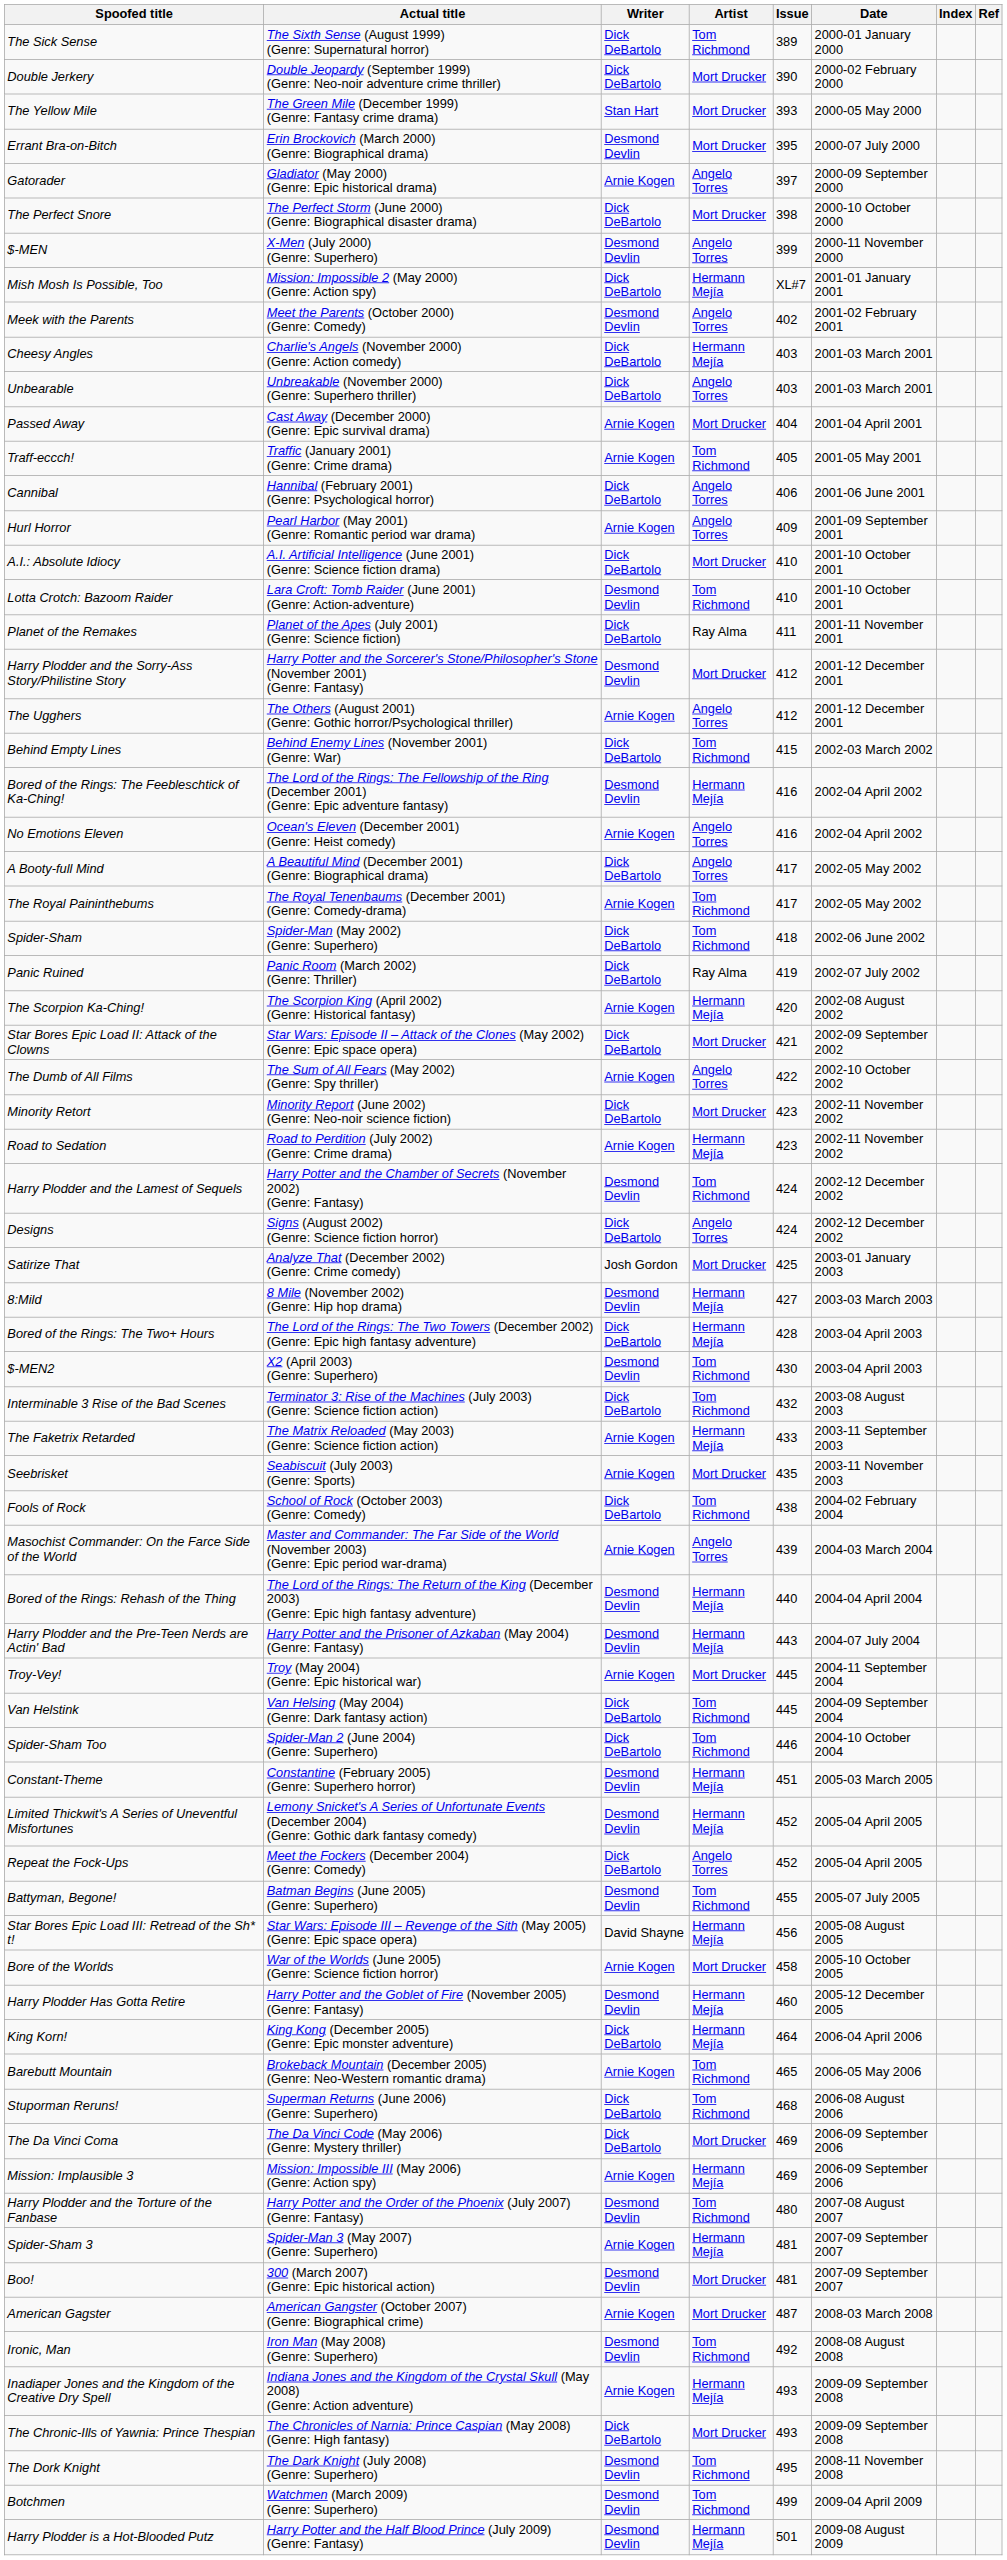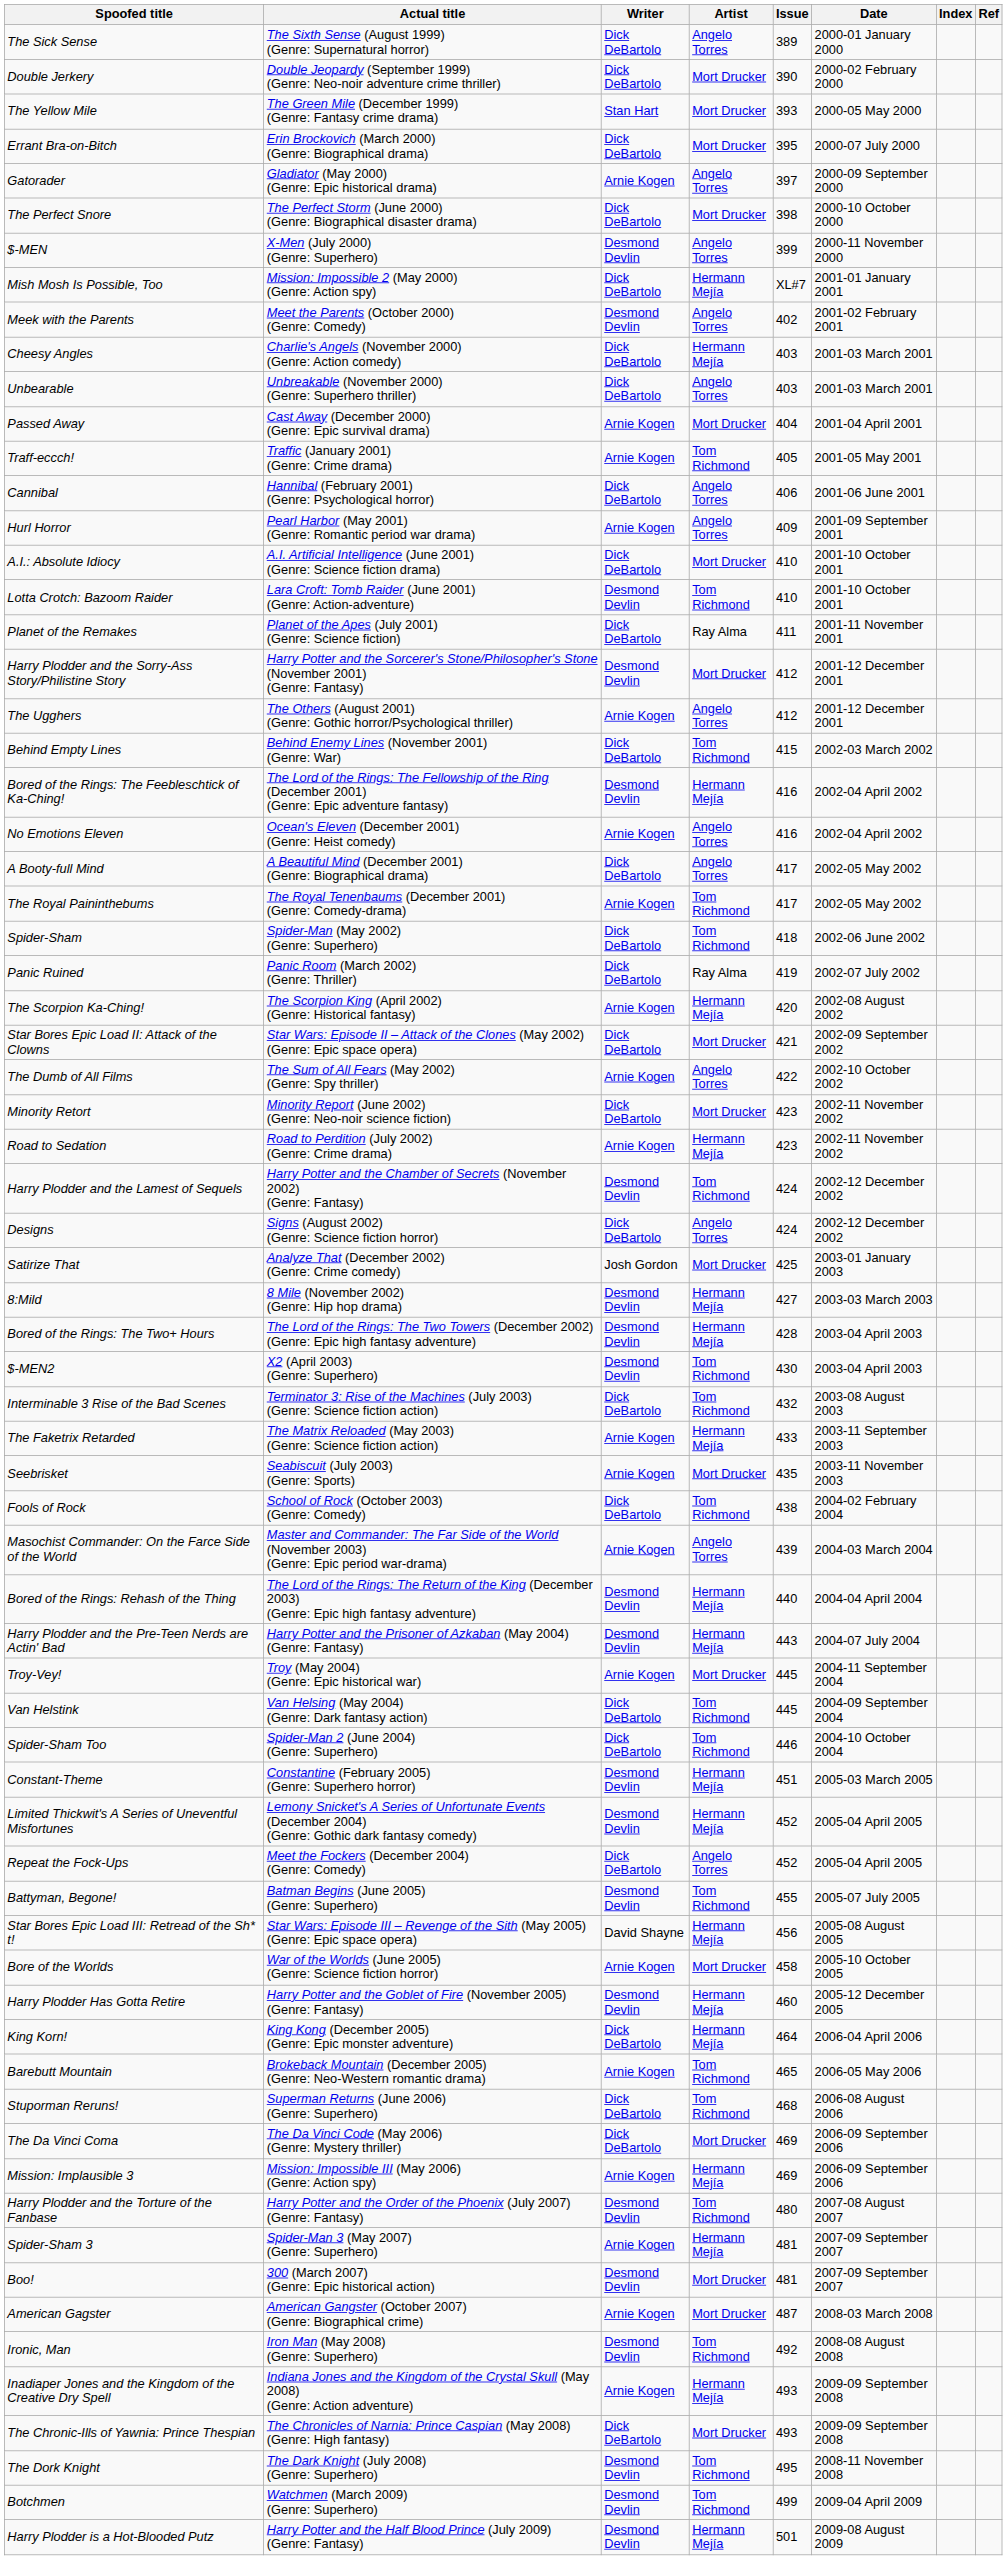The Sick Sense | Artist: Tom Richmond -> Angelo Torres
Errant Bra-on-Bitch | Writer: Desmond Devlin -> Dick DeBartolo
Bored of the Rings: The Two+ Hours | Writer: Dick DeBartolo -> Desmond Devlin
